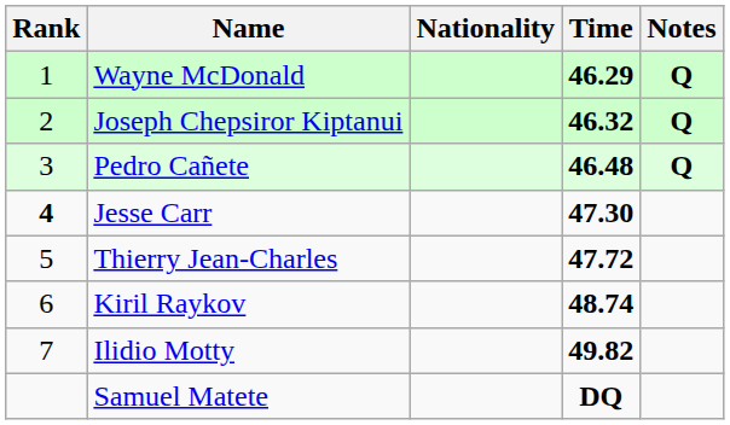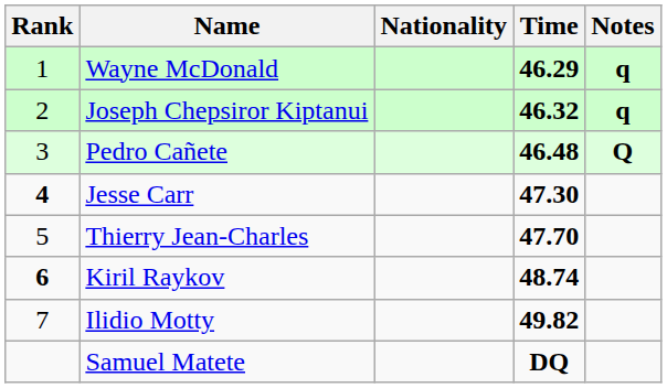Wayne McDonald | Notes: Q -> q
Joseph Chepsiror Kiptanui | Notes: Q -> q
Thierry Jean-Charles | Time: 47.72 -> 47.70
Kiril Raykov | Rank: normal -> bold
